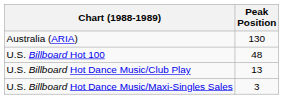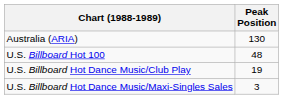U.S. Billboard Hot Dance Music/Club Play | Peak Position: 13 -> 19
